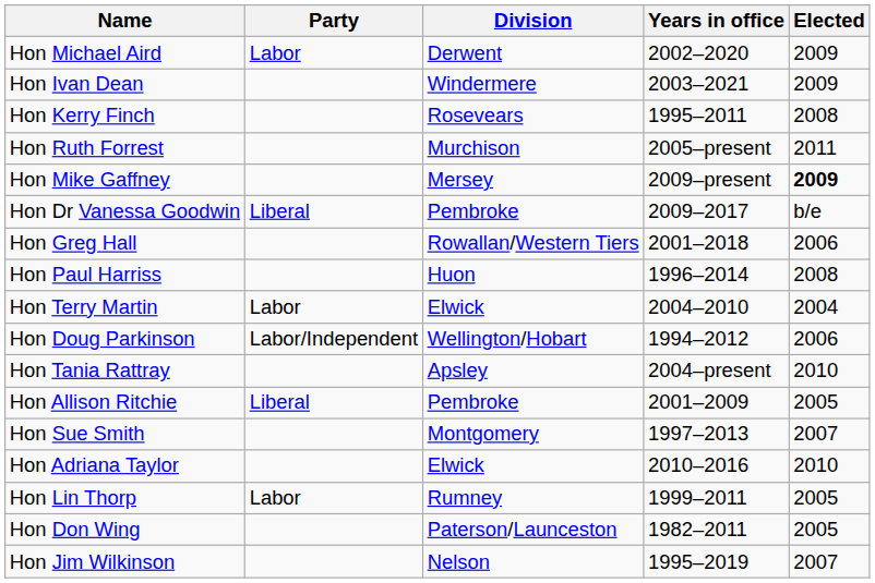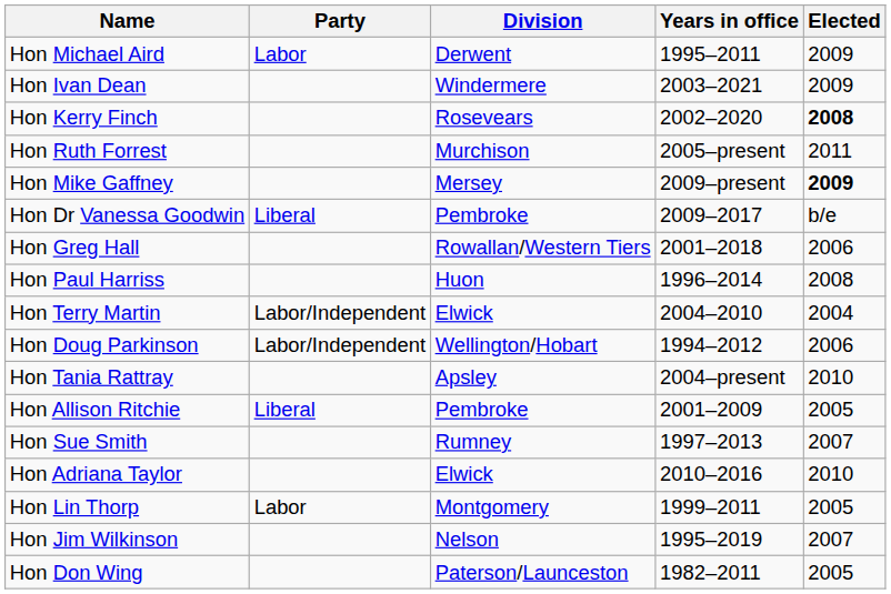Hon Michael Aird | Years in office: 2002–2020 -> 1995–2011
Hon Kerry Finch | Years in office: 1995–2011 -> 2002–2020
Hon Kerry Finch | Elected: normal -> bold
Hon Terry Martin | Party: Labor -> Labor/Independent
Hon Sue Smith | Division: Montgomery -> Rumney
Hon Lin Thorp | Division: Rumney -> Montgomery
rows swapped: Hon Jim Wilkinson <-> Hon Don Wing
